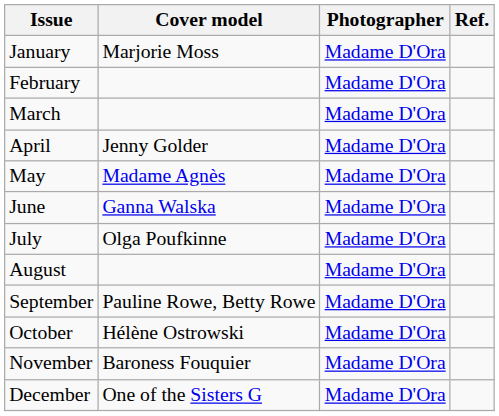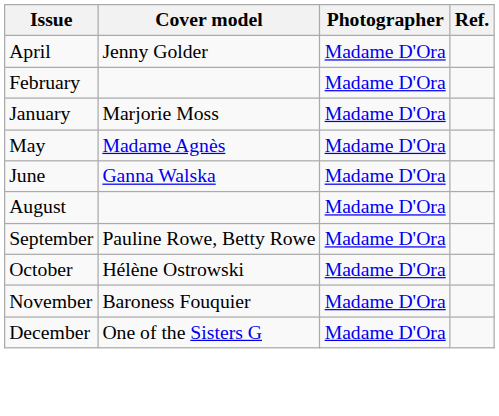rows swapped: January <-> April
- row: March | Madame D'Ora
- row: July | Olga Poufkinne | Madame D'Ora
